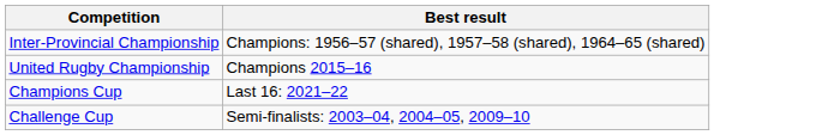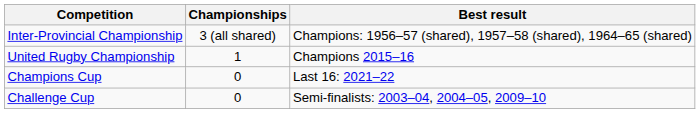+ column: Championships | 3 (all shared) | 1 | 0 | 0
